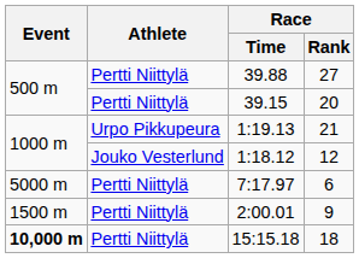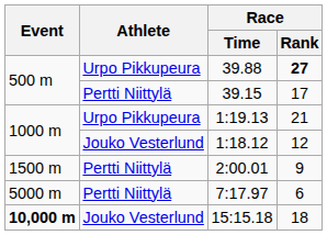39.88 | Athlete: Pertti Niittylä -> Urpo Pikkupeura
39.88 | Race / Rank: normal -> bold
39.15 | Race / Rank: 20 -> 17
rows swapped: 2:00.01 <-> 7:17.97
15:15.18 | Athlete: Pertti Niittylä -> Jouko Vesterlund
